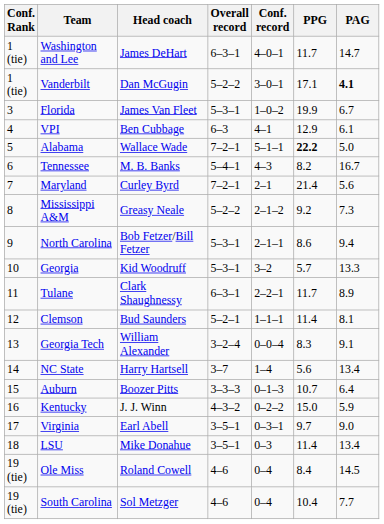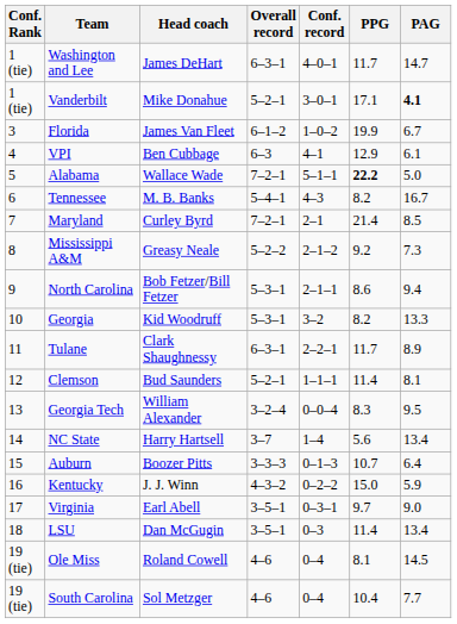Vanderbilt | Head coach: Dan McGugin -> Mike Donahue
Vanderbilt | Overall record: 5–2–2 -> 5–2–1
Florida | Overall record: 5–3–1 -> 6–1–2
Maryland | PAG: 5.6 -> 8.5
Georgia | PPG: 5.7 -> 8.2
Georgia Tech | PAG: 9.1 -> 9.5
LSU | Head coach: Mike Donahue -> Dan McGugin
Ole Miss | PPG: 8.4 -> 8.1
